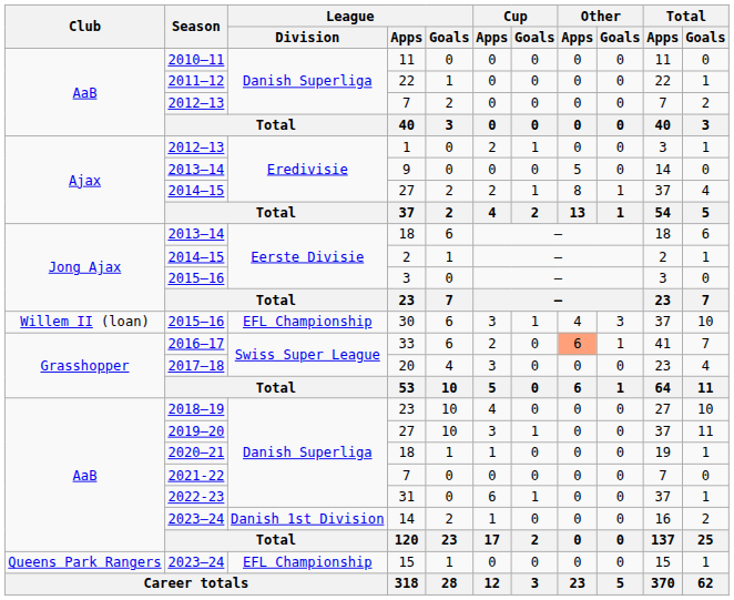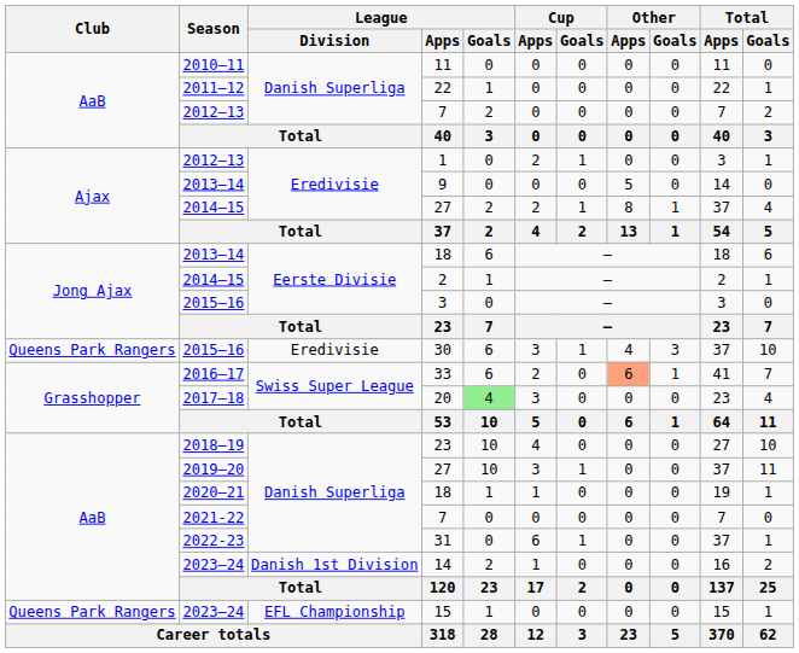30 | Club: Willem II (loan) -> Queens Park Rangers
30 | League / Division: EFL Championship -> Eredivisie
20 | League / Goals: no background -> lightgreen background
